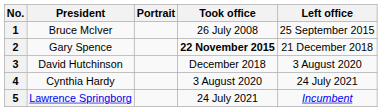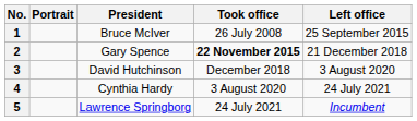columns swapped: President <-> Portrait
